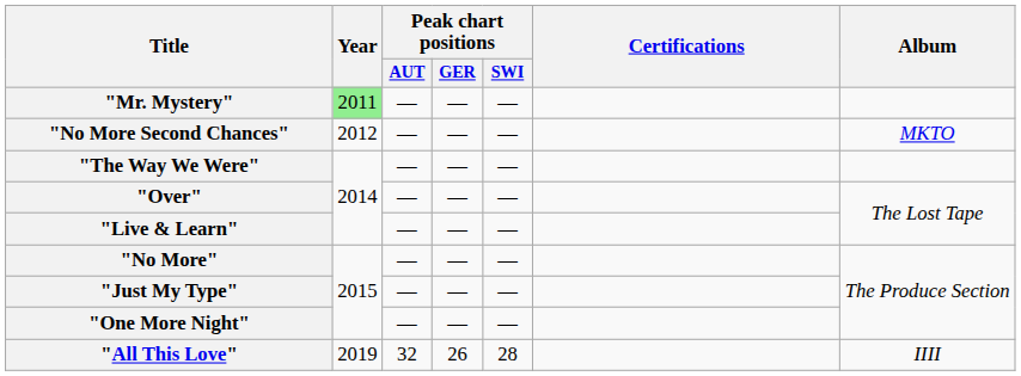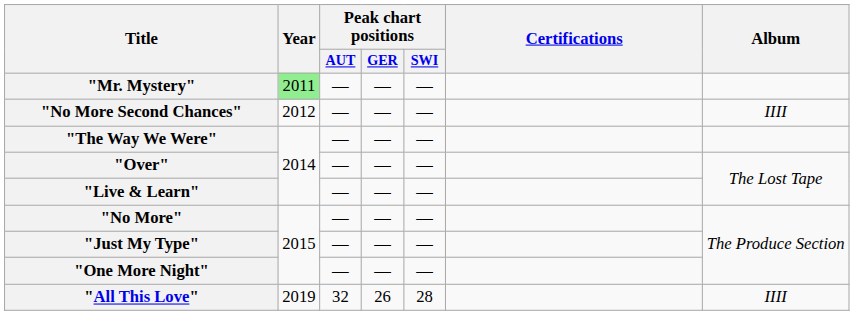"No More Second Chances" | Album: MKTO -> IIII
